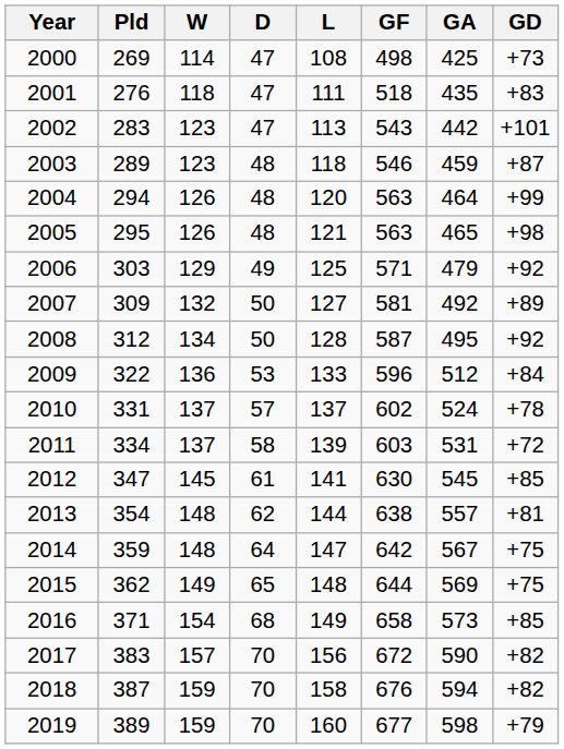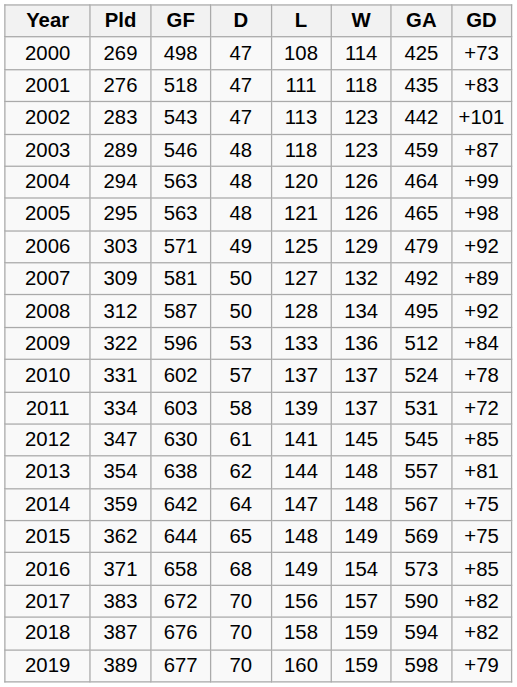columns swapped: W <-> GF
